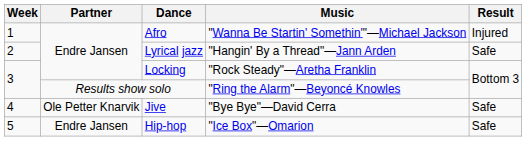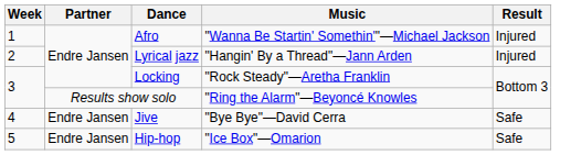Lyrical jazz | Result: Safe -> Injured
Jive | Partner: Ole Petter Knarvik -> Endre Jansen
